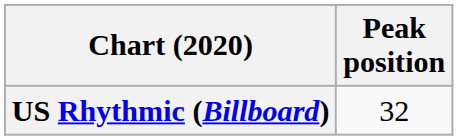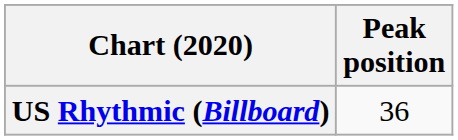US Rhythmic (Billboard) | Peak position: 32 -> 36
